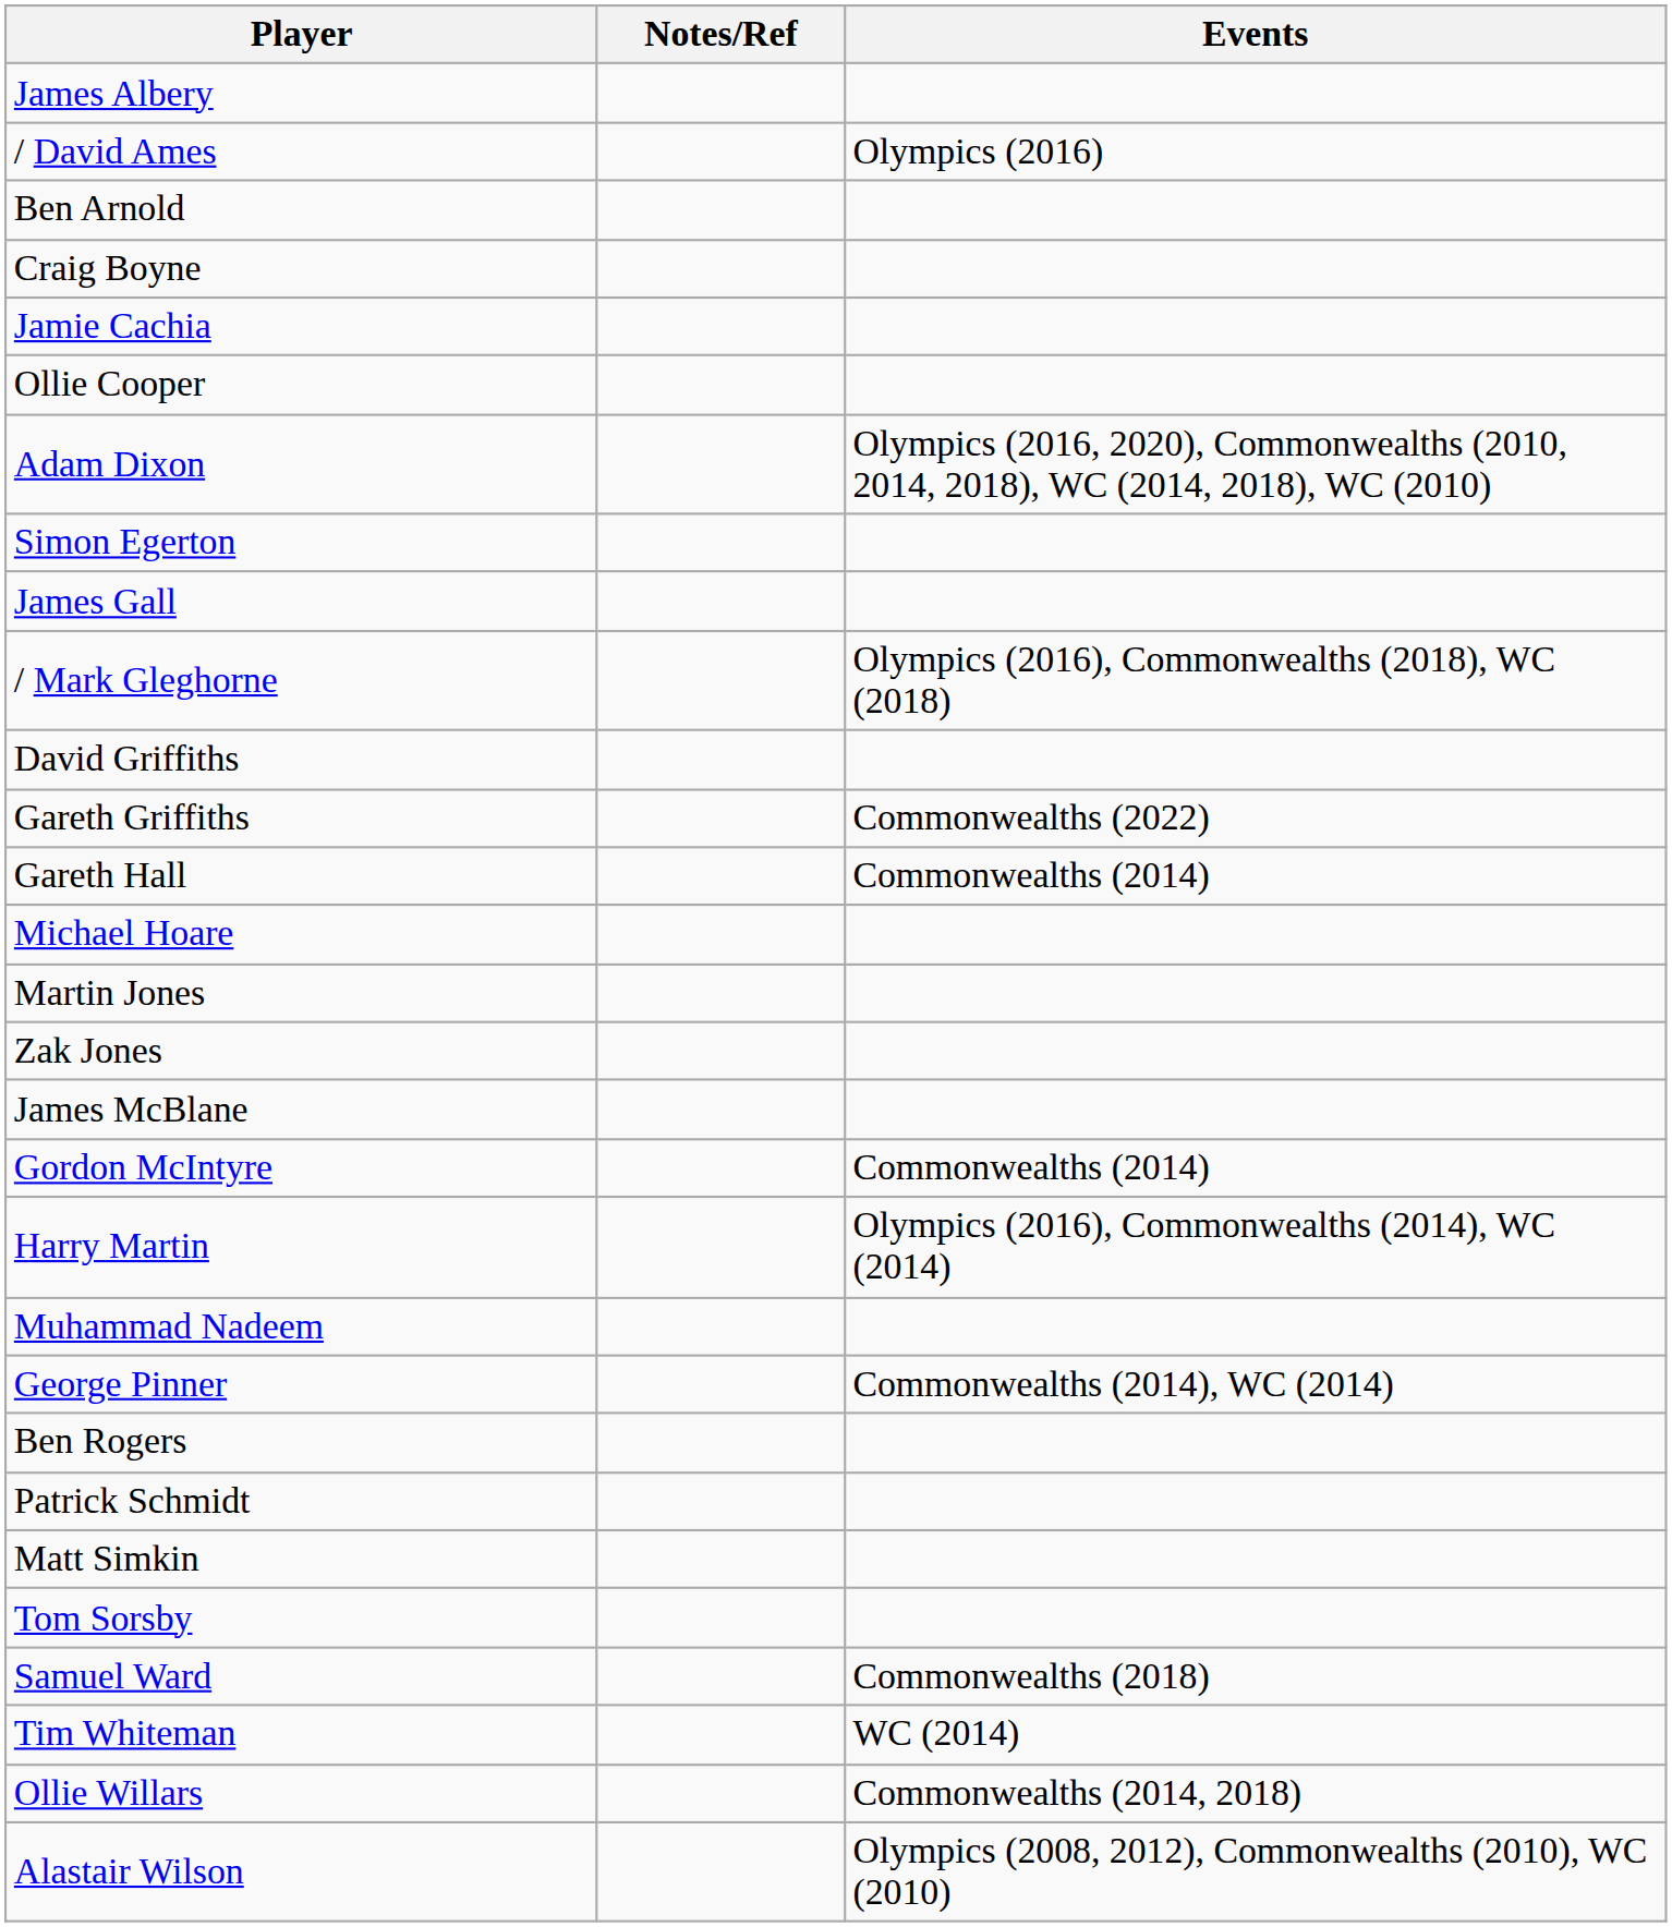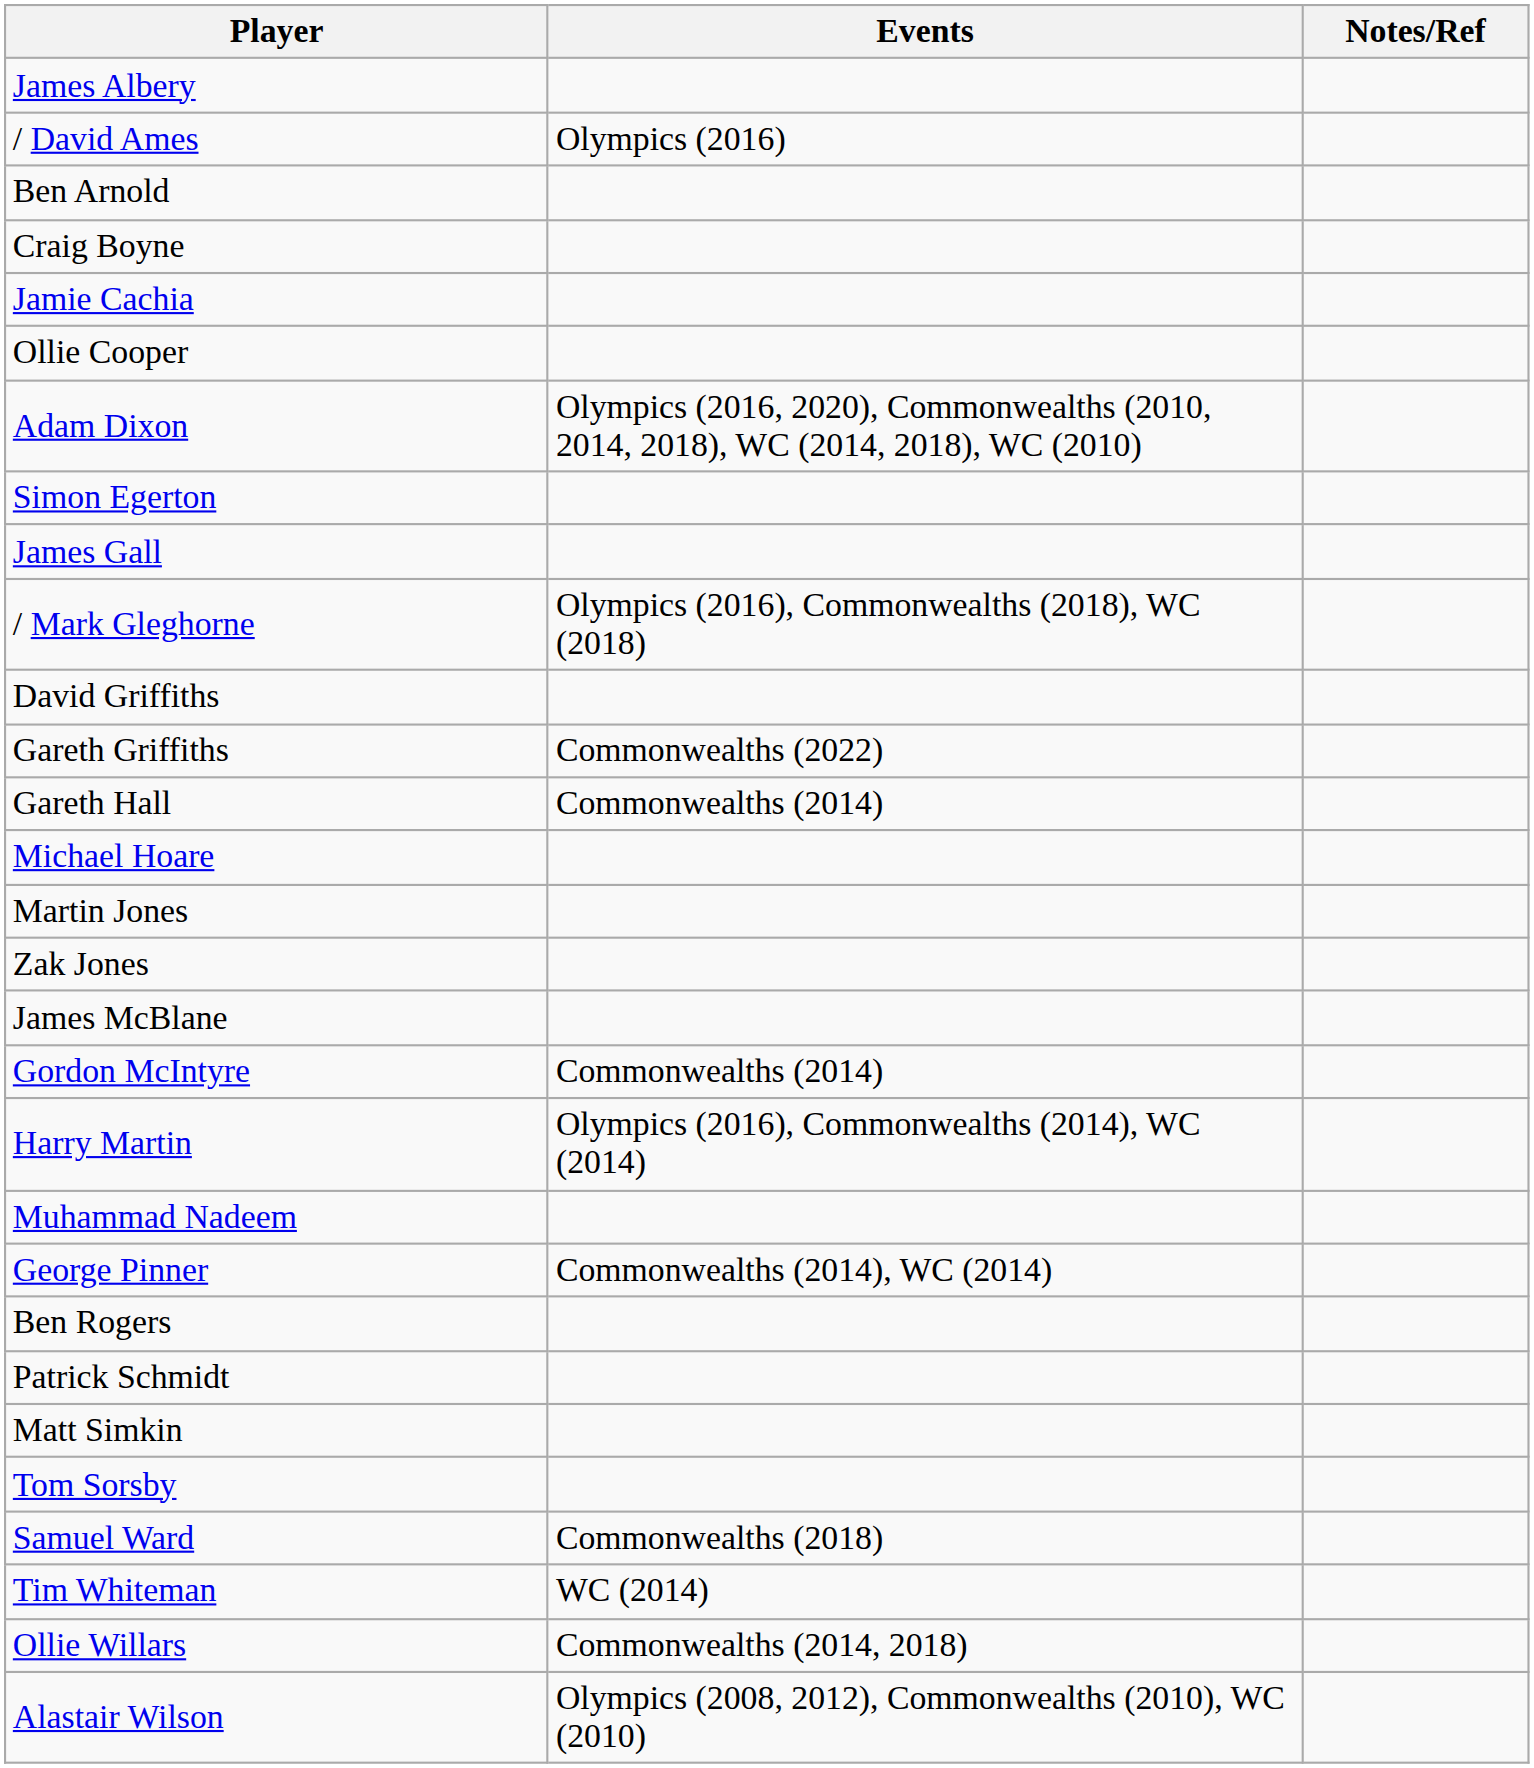columns swapped: Events <-> Notes/Ref
